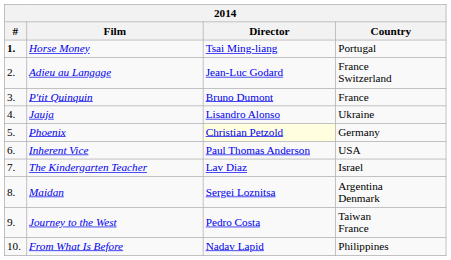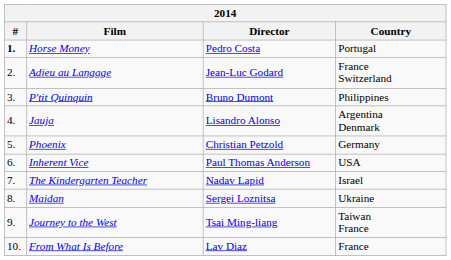Horse Money | Director: Tsai Ming-liang -> Pedro Costa
P'tit Quinquin | Country: France -> Philippines
Jauja | Country: Ukraine -> Argentina Denmark
Phoenix | Director: lightyellow background -> no background
The Kindergarten Teacher | Director: Lav Diaz -> Nadav Lapid
Maidan | Country: Argentina Denmark -> Ukraine
Journey to the West | Director: Pedro Costa -> Tsai Ming-liang
From What Is Before | Director: Nadav Lapid -> Lav Diaz
From What Is Before | Country: Philippines -> France
